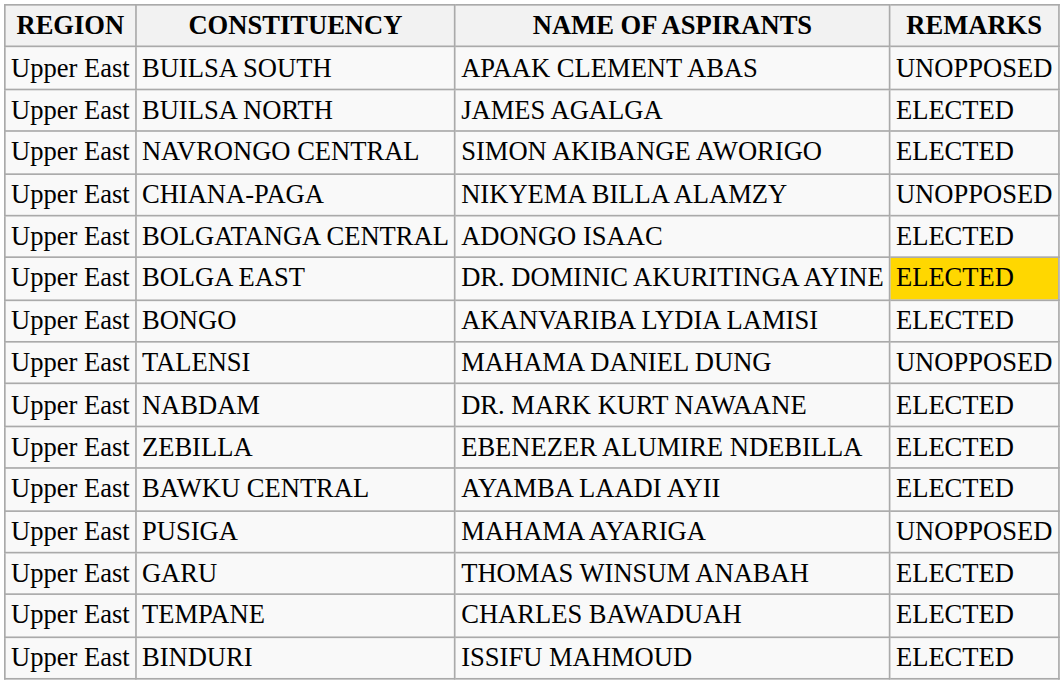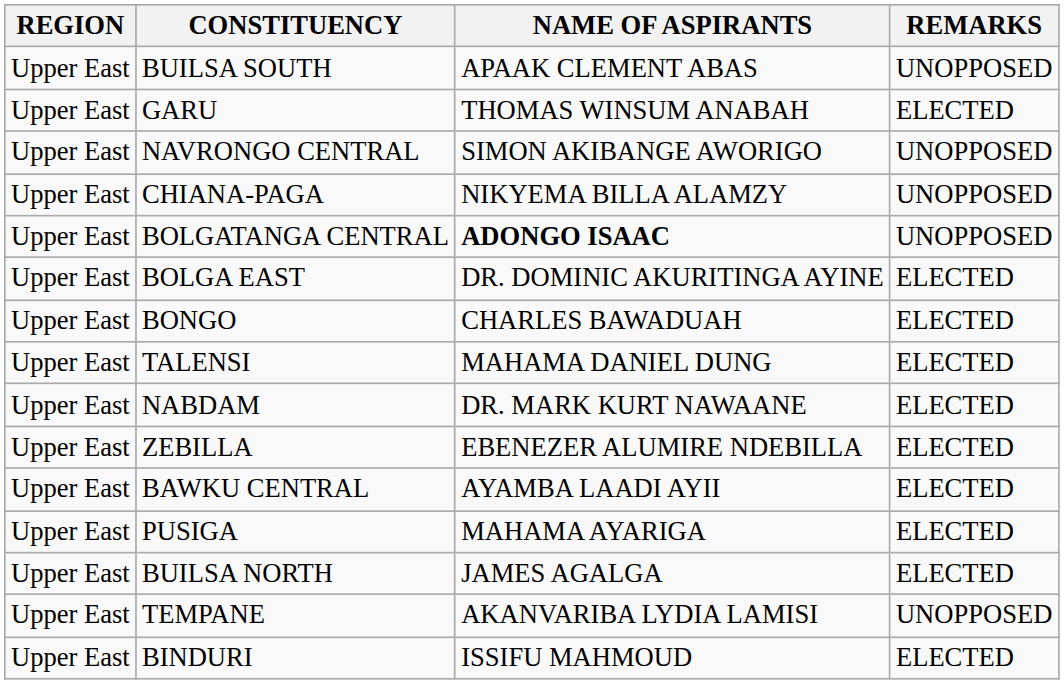rows swapped: BUILSA NORTH <-> GARU
NAVRONGO CENTRAL | REMARKS: ELECTED -> UNOPPOSED
BOLGATANGA CENTRAL | NAME OF ASPIRANTS: normal -> bold
BOLGATANGA CENTRAL | REMARKS: ELECTED -> UNOPPOSED
BOLGA EAST | REMARKS: gold background -> no background
BONGO | NAME OF ASPIRANTS: AKANVARIBA LYDIA LAMISI -> CHARLES BAWADUAH
TALENSI | REMARKS: UNOPPOSED -> ELECTED
PUSIGA | REMARKS: UNOPPOSED -> ELECTED
TEMPANE | NAME OF ASPIRANTS: CHARLES BAWADUAH -> AKANVARIBA LYDIA LAMISI
TEMPANE | REMARKS: ELECTED -> UNOPPOSED
